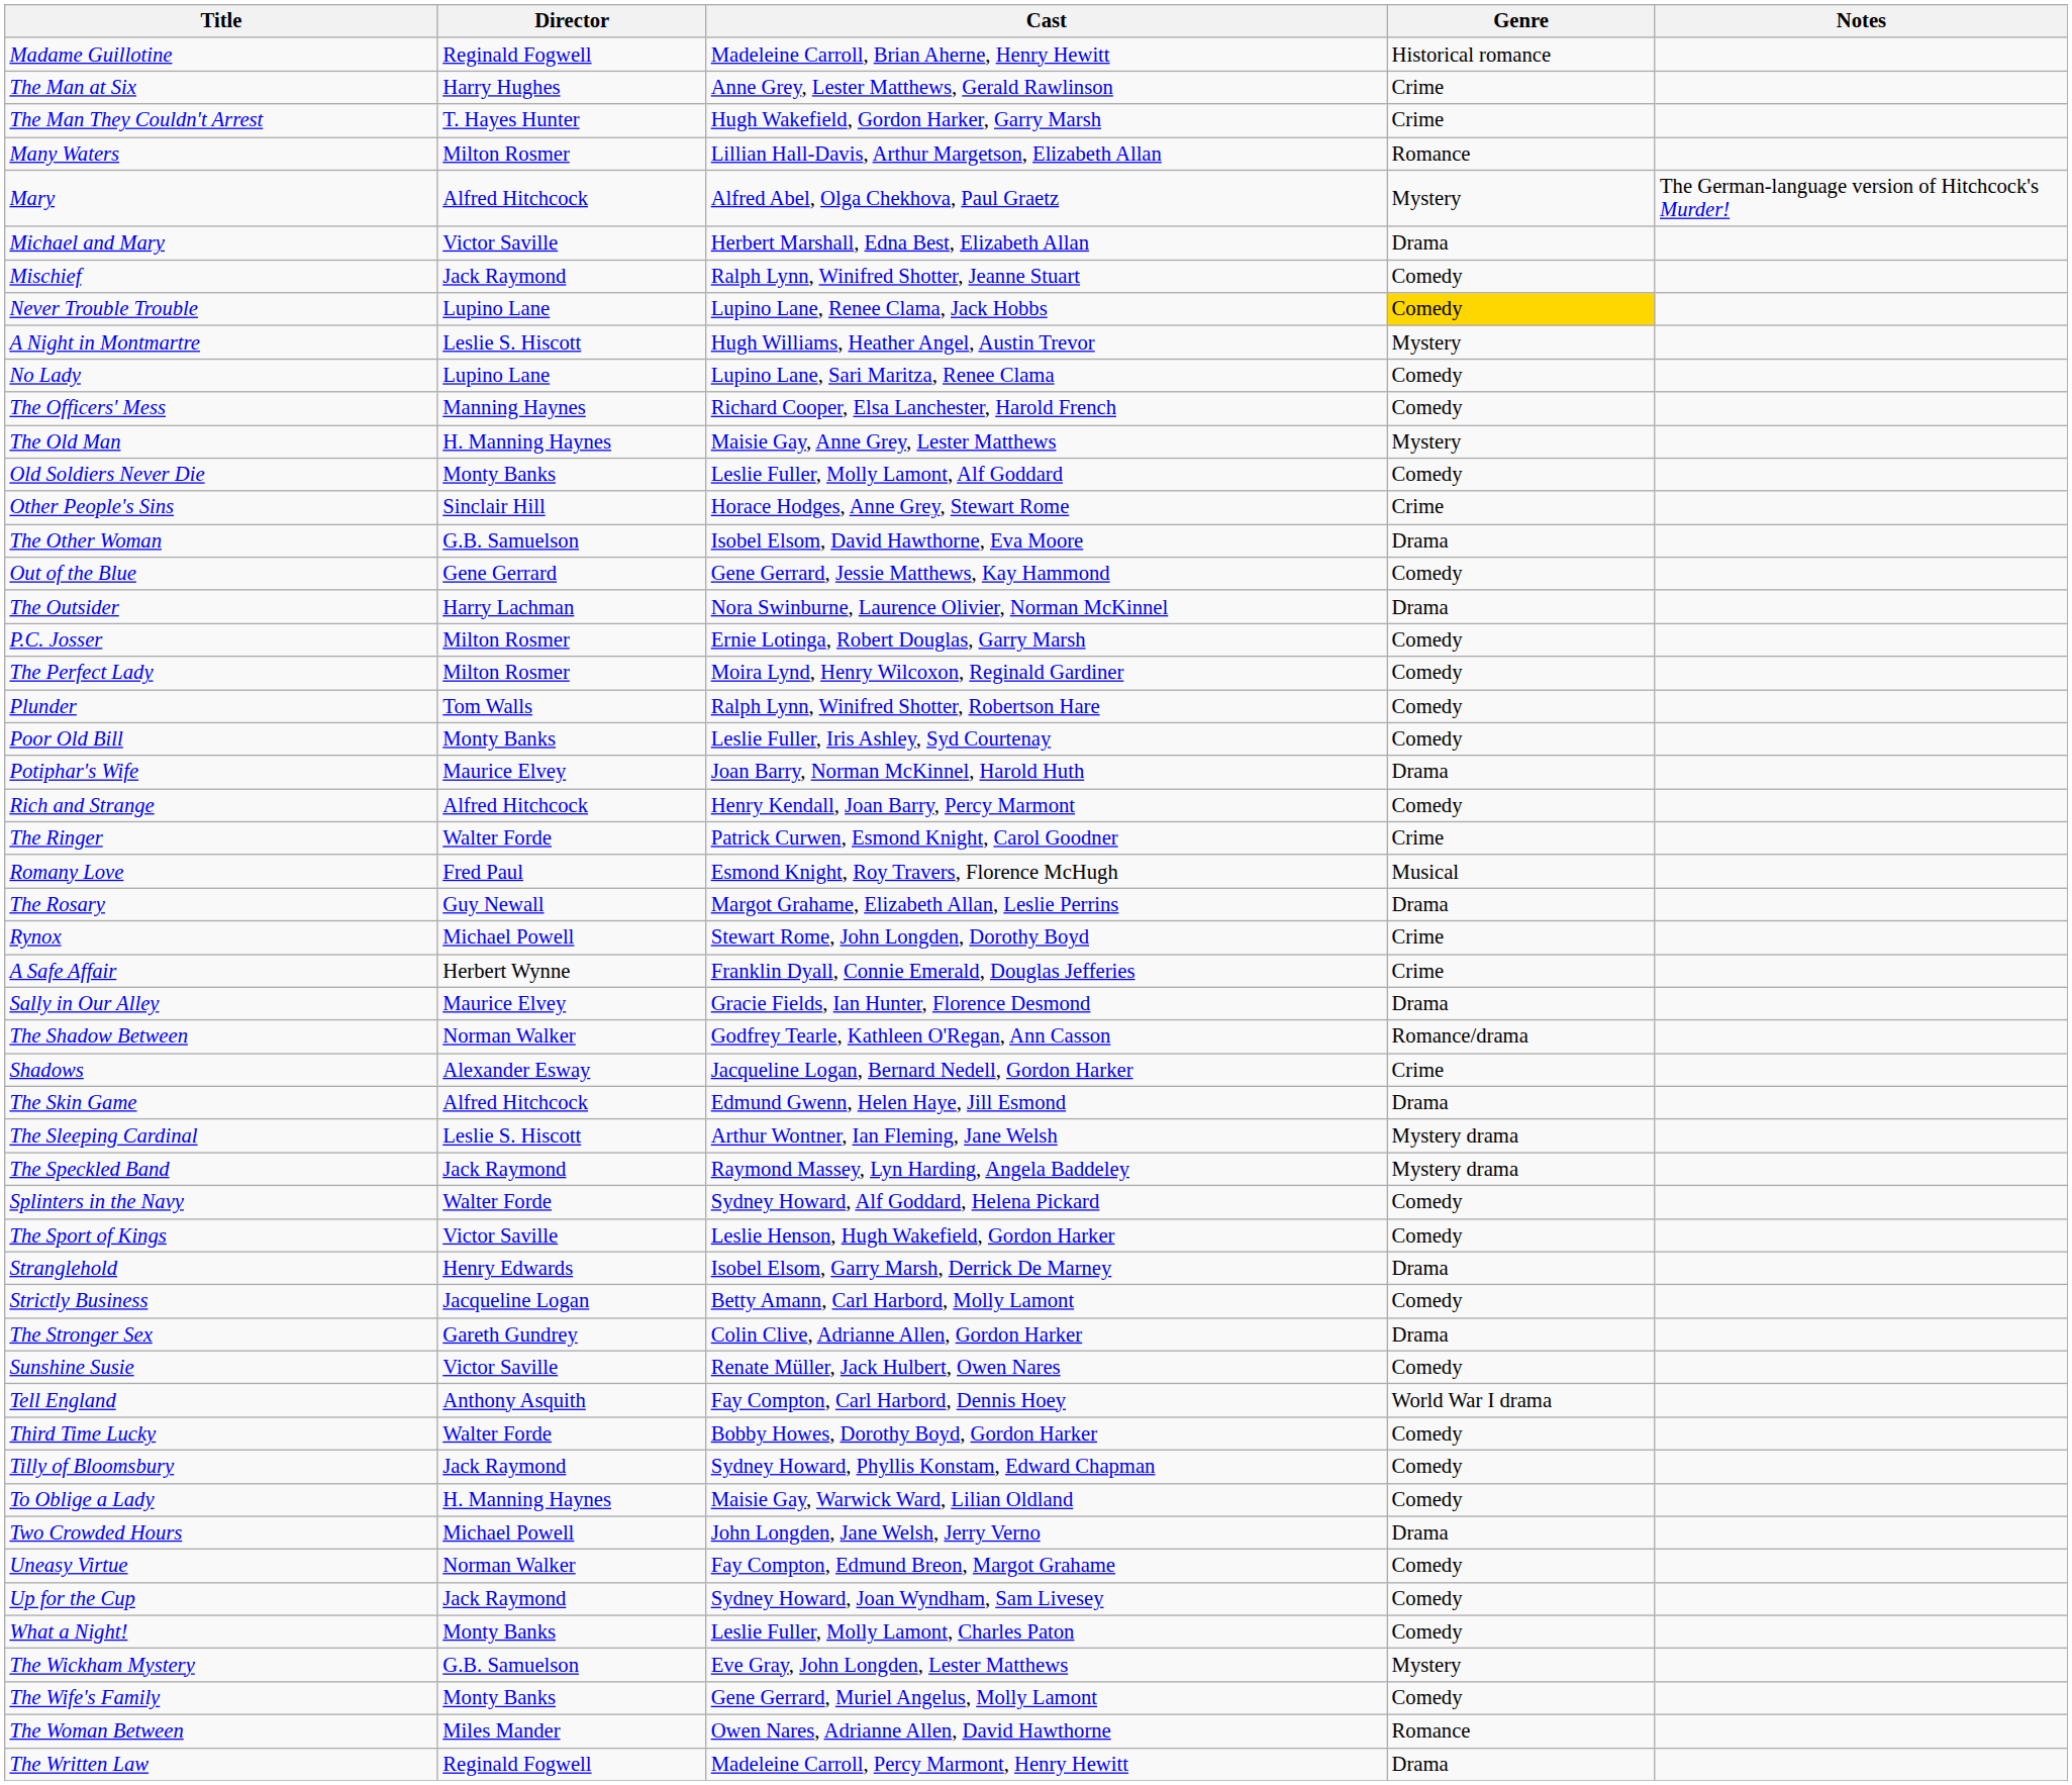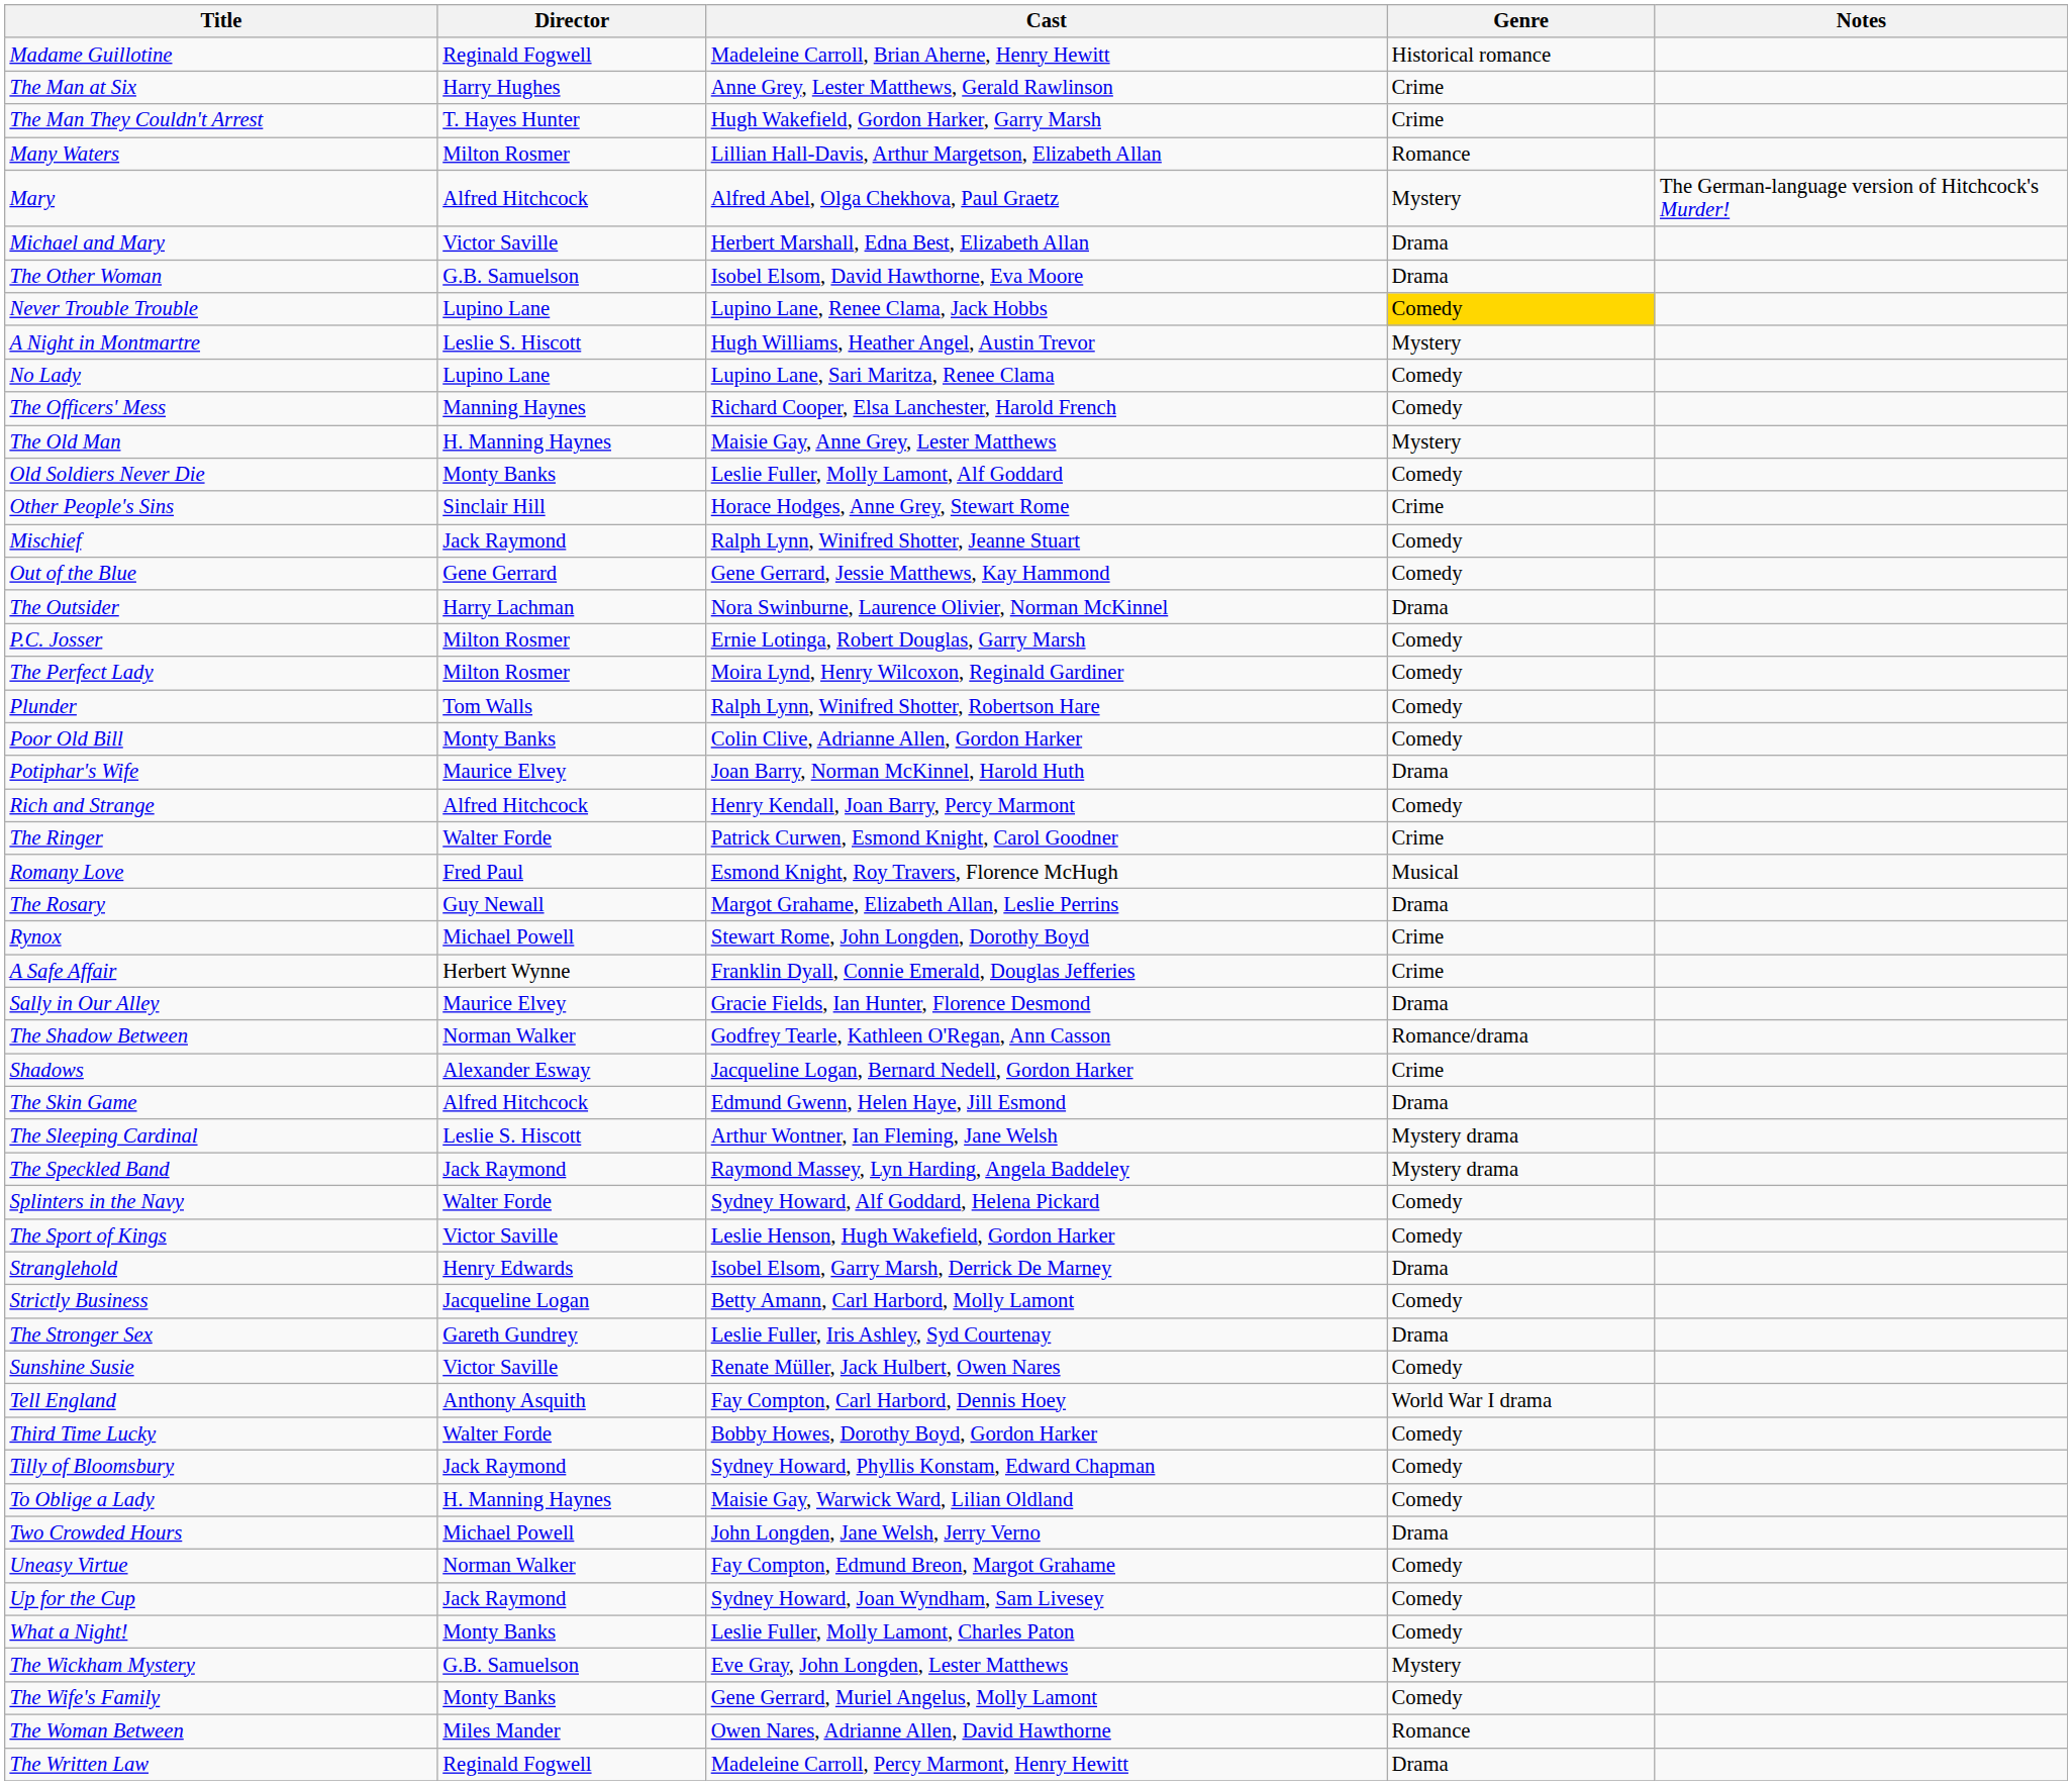rows swapped: Mischief <-> The Other Woman
Poor Old Bill | Cast: Leslie Fuller, Iris Ashley, Syd Courtenay -> Colin Clive, Adrianne Allen, Gordon Harker
The Stronger Sex | Cast: Colin Clive, Adrianne Allen, Gordon Harker -> Leslie Fuller, Iris Ashley, Syd Courtenay
